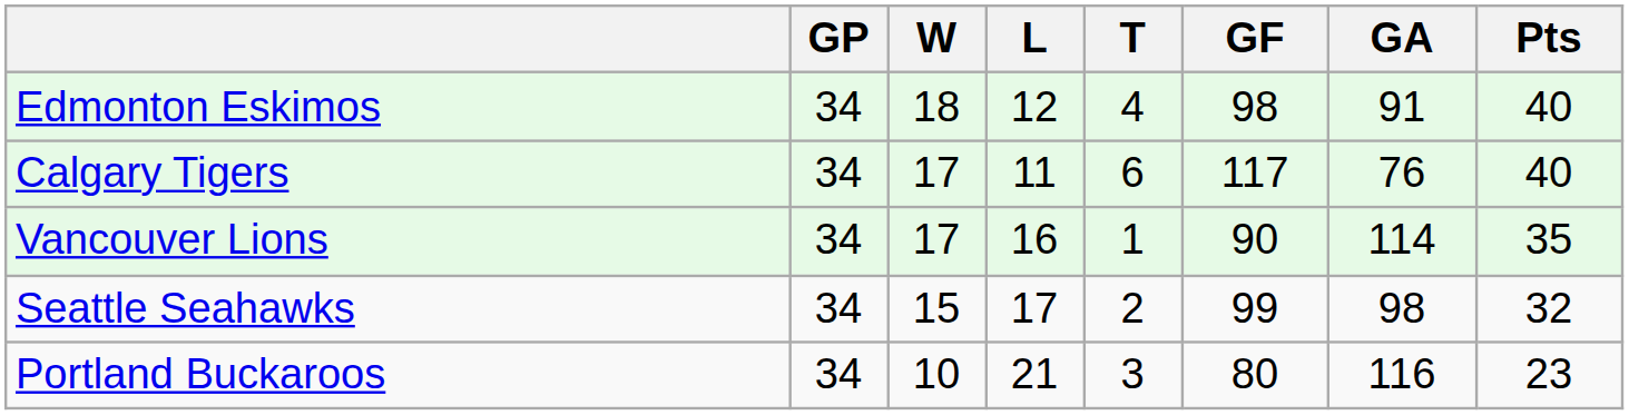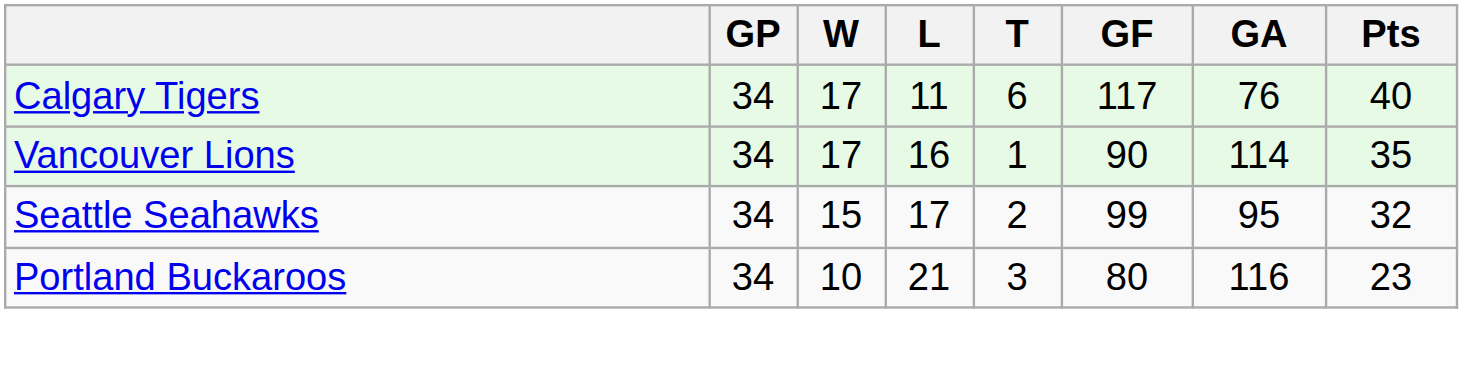- row: Edmonton Eskimos | 34 | 18 | 12 | 4 | 98 | 91 | 40
Seattle Seahawks | GA: 98 -> 95
